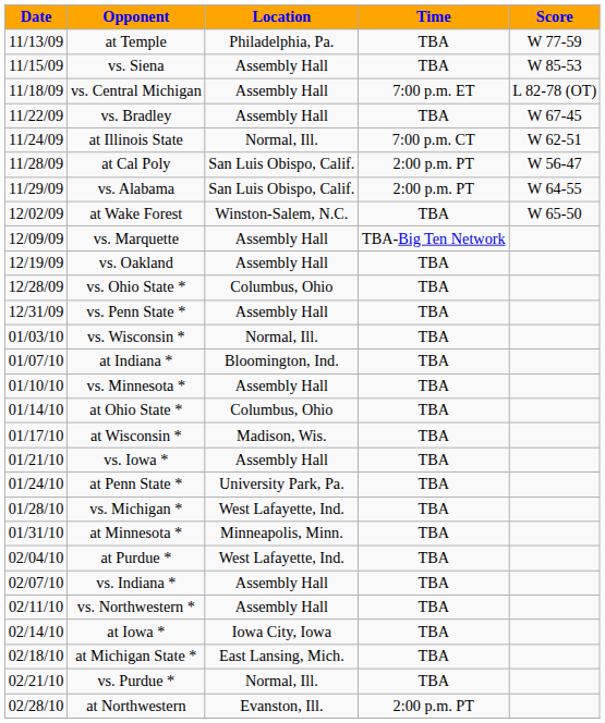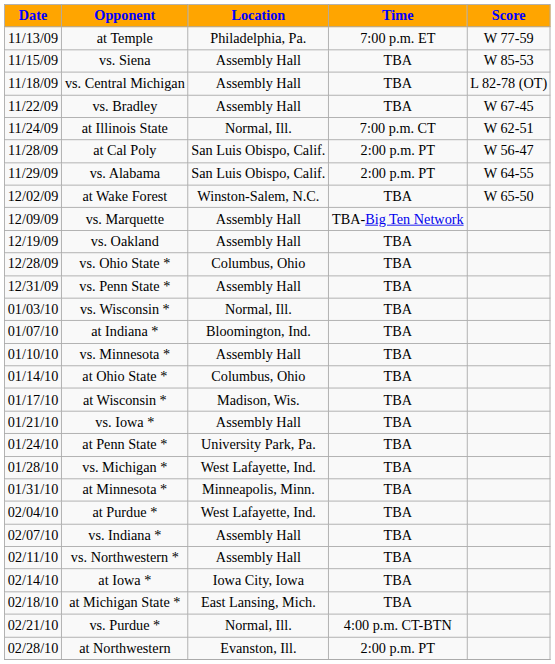at Temple | Time: TBA -> 7:00 p.m. ET
vs. Central Michigan | Time: 7:00 p.m. ET -> TBA
vs. Purdue * | Time: TBA -> 4:00 p.m. CT-BTN
